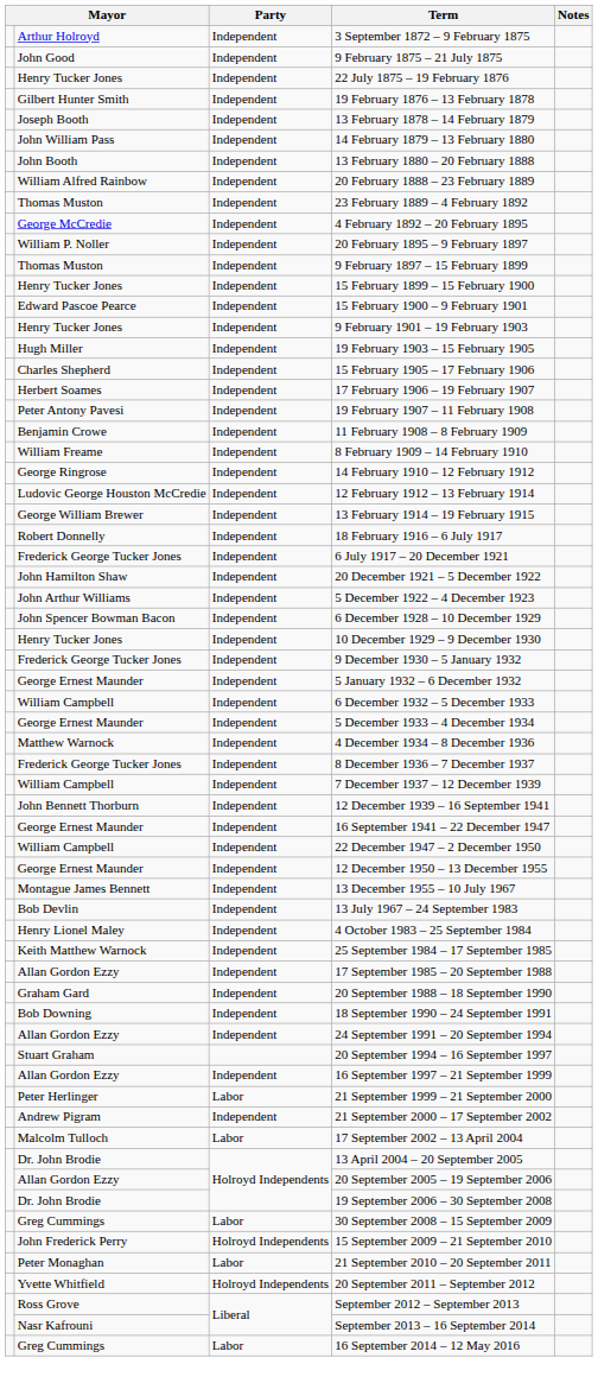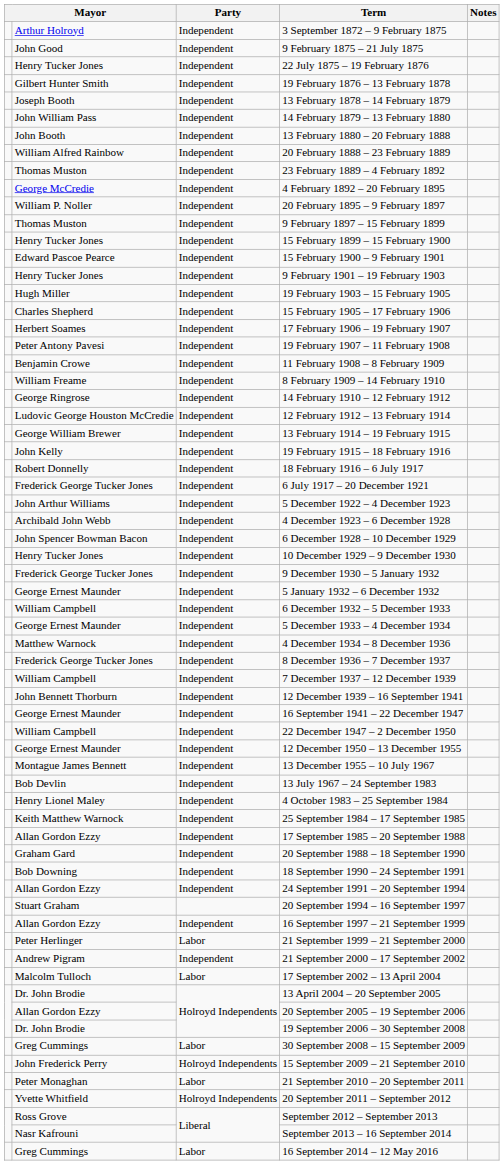+ row: John Kelly | Independent | 19 February 1915 – 18 February 1916
- row: John Hamilton Shaw | Independent | 20 December 1921 – 5 December 1922
+ row: Archibald John Webb | Independent | 4 December 1923 – 6 December 1928
